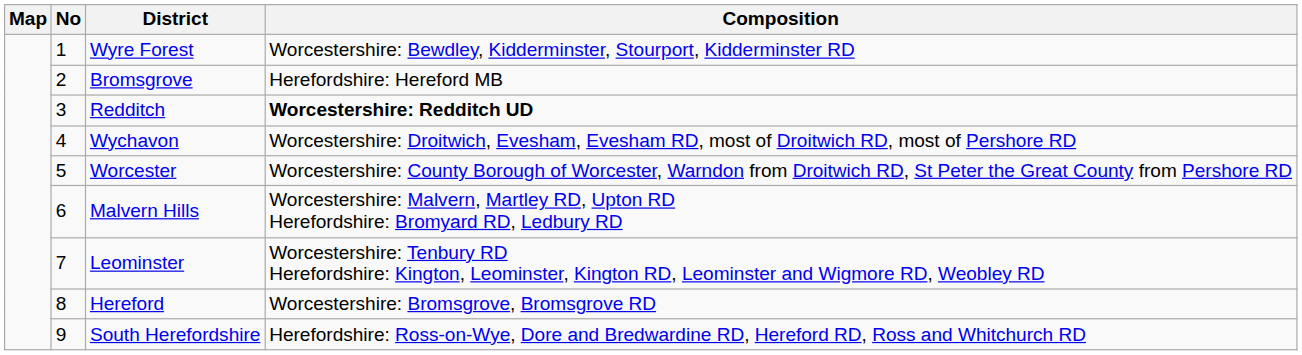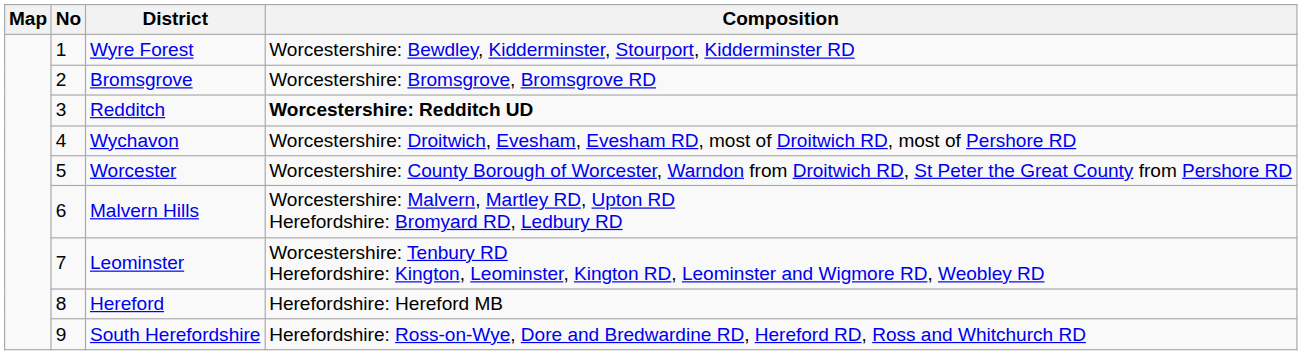Bromsgrove | Composition: Herefordshire: Hereford MB -> Worcestershire: Bromsgrove, Bromsgrove RD
Hereford | Composition: Worcestershire: Bromsgrove, Bromsgrove RD -> Herefordshire: Hereford MB
